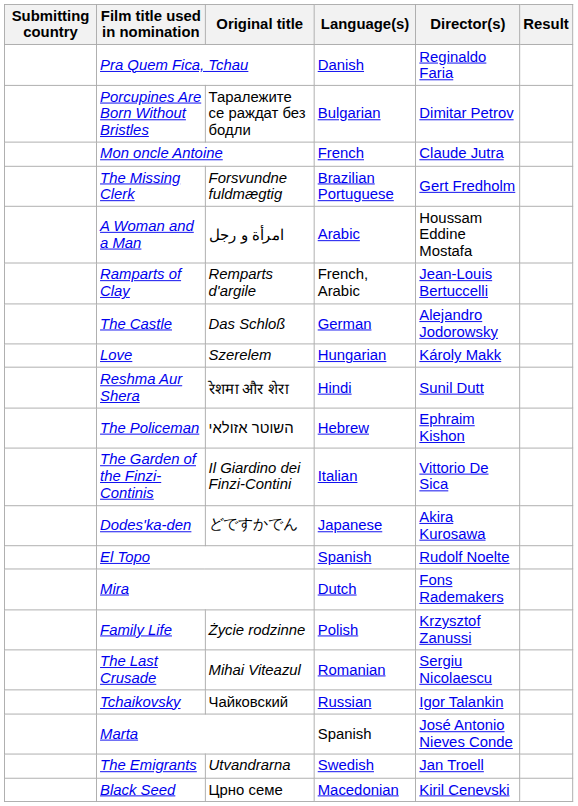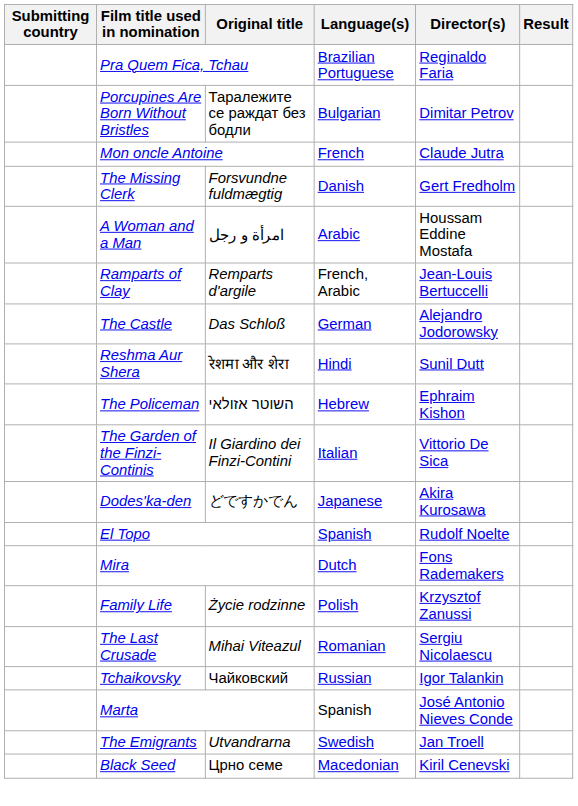Pra Quem Fica, Tchau | Language(s): Danish -> Brazilian Portuguese
The Missing Clerk | Language(s): Brazilian Portuguese -> Danish
- row: Love | Szerelem | Hungarian | Károly Makk
